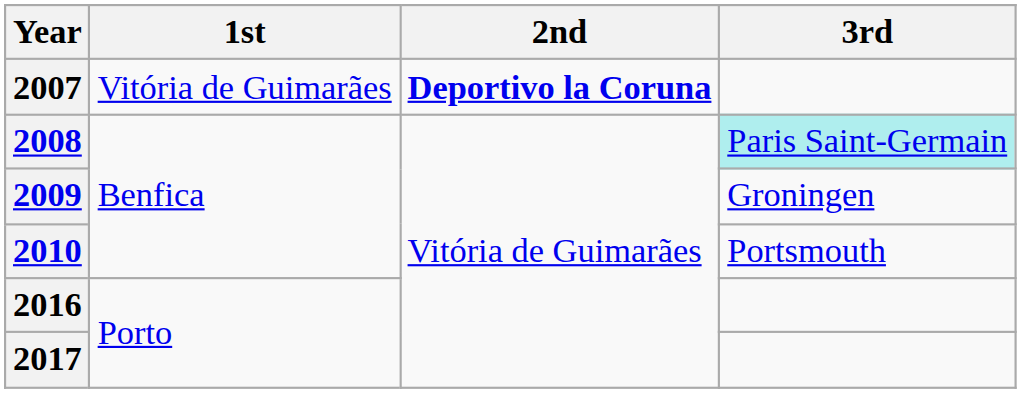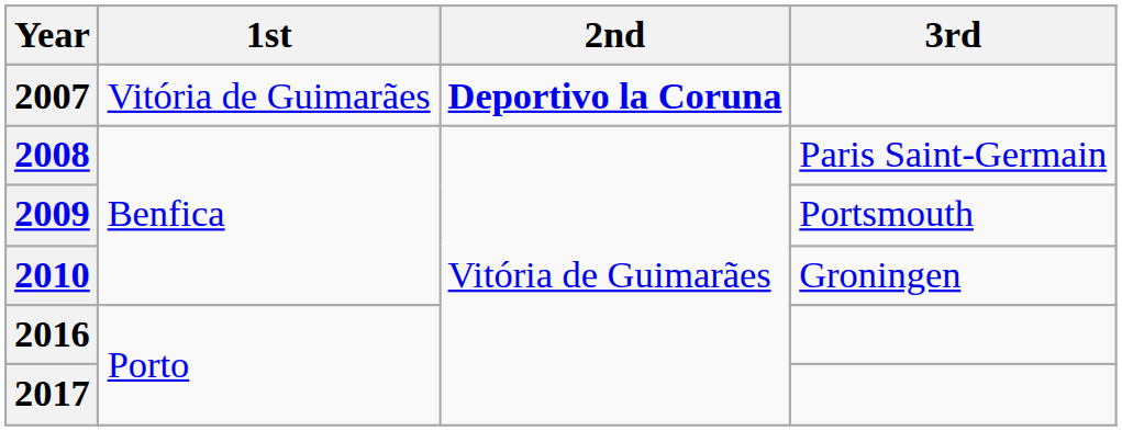2008 | 3rd: paleturquoise background -> no background
2009 | 3rd: Groningen -> Portsmouth
2010 | 3rd: Portsmouth -> Groningen
